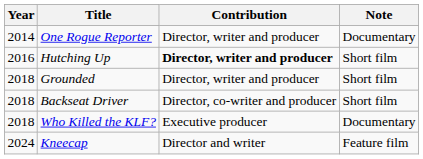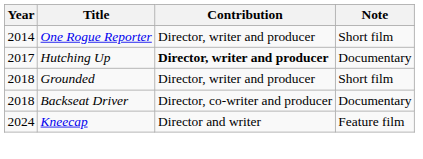One Rogue Reporter | Note: Documentary -> Short film
Hutching Up | Year: 2016 -> 2017
Hutching Up | Note: Short film -> Documentary
Backseat Driver | Note: Short film -> Documentary
- row: 2018 | Who Killed the KLF? | Executive producer | Documentary
